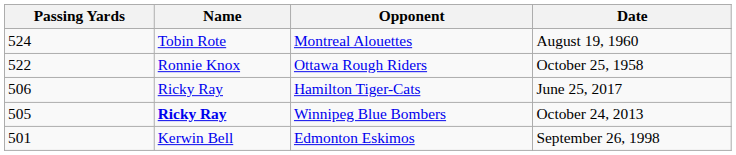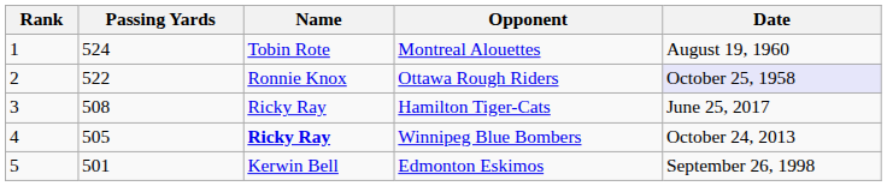+ column: Rank | 1 | 2 | 3 | 4 | 5
Ottawa Rough Riders | Date: no background -> lavender background
Hamilton Tiger-Cats | Passing Yards: 506 -> 508
